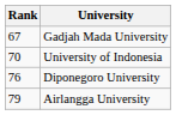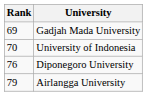Gadjah Mada University | Rank: 67 -> 69
